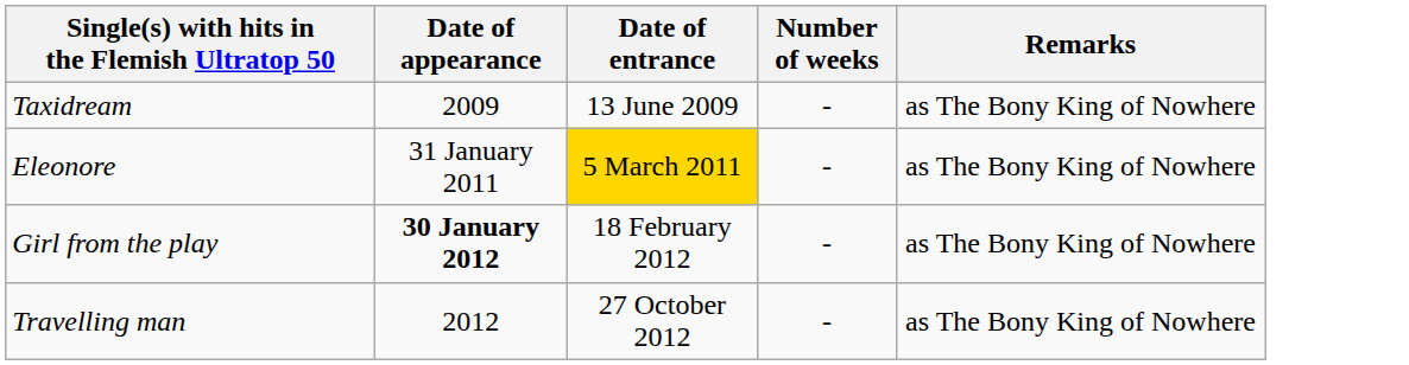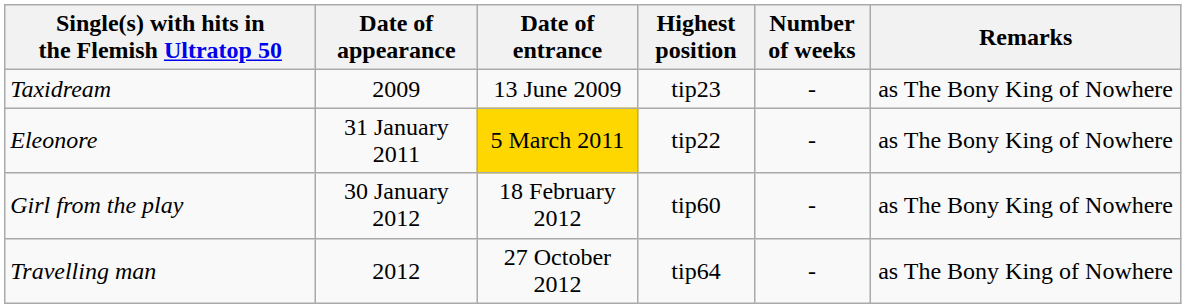+ column: Highest position | tip23 | tip22 | tip60 | tip64
Girl from the play | Date of appearance: bold -> normal
